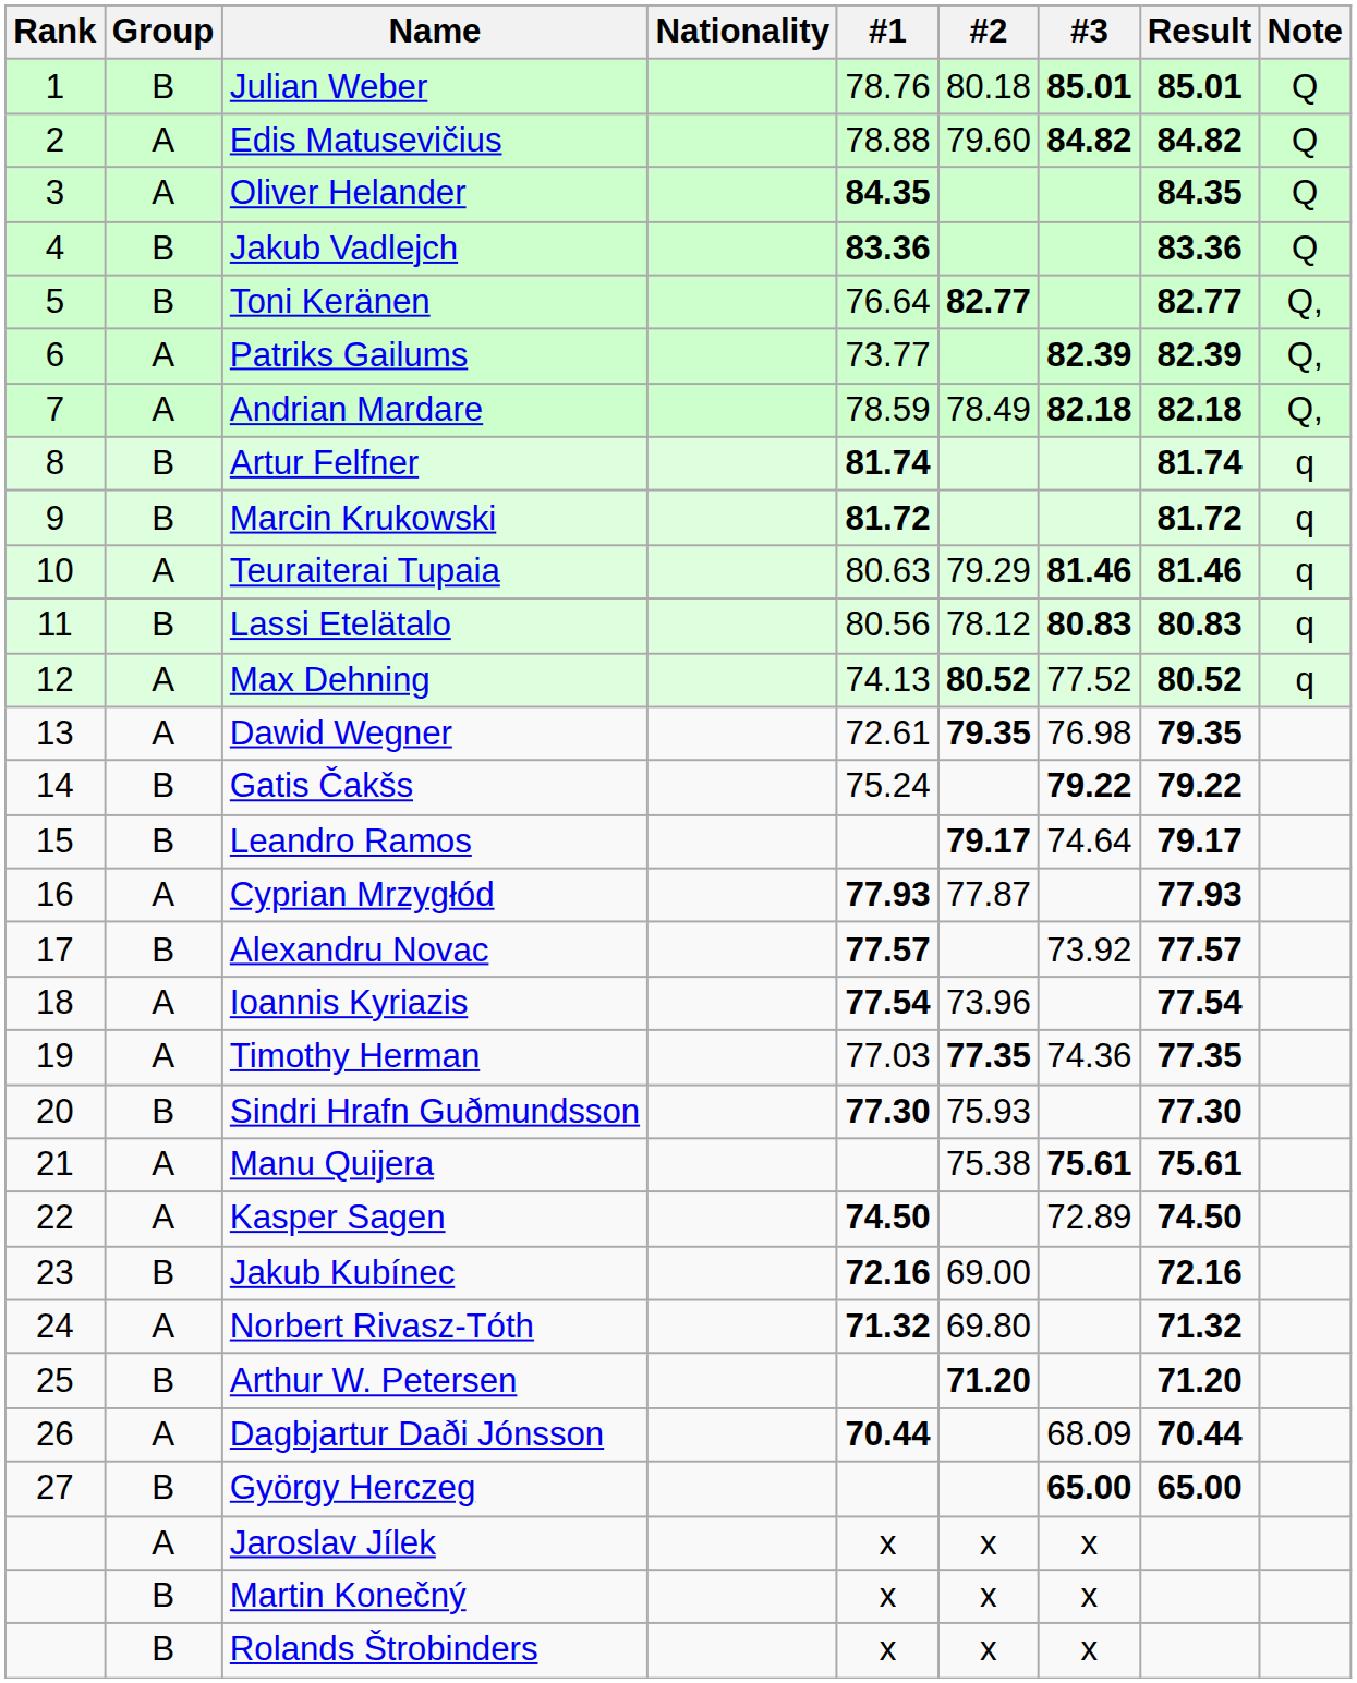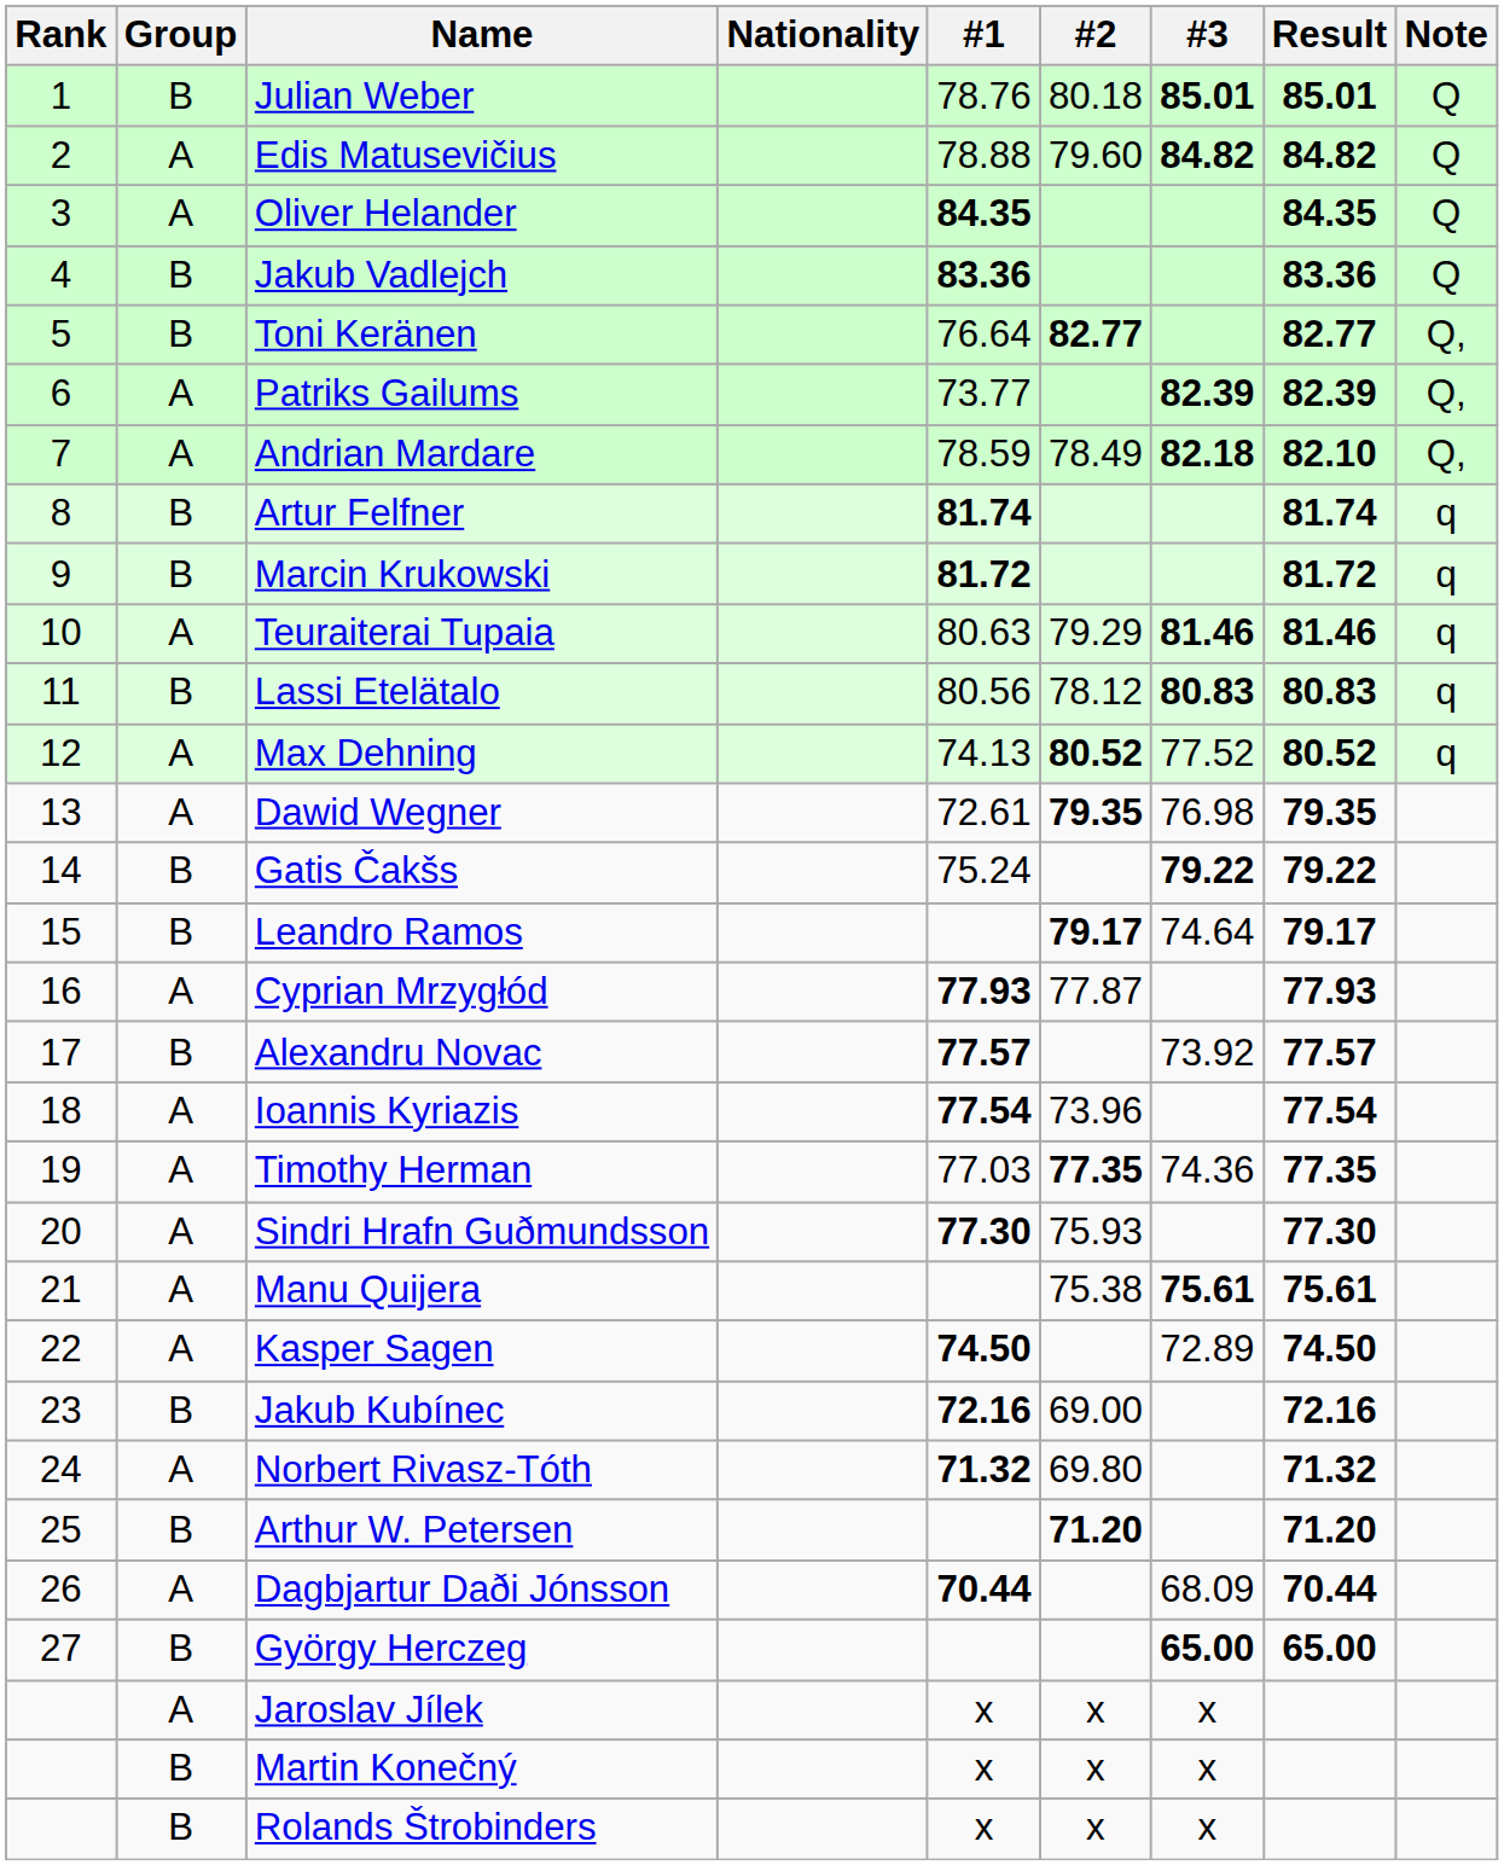Andrian Mardare | Result: 82.18 -> 82.10
Sindri Hrafn Guðmundsson | Group: B -> A
